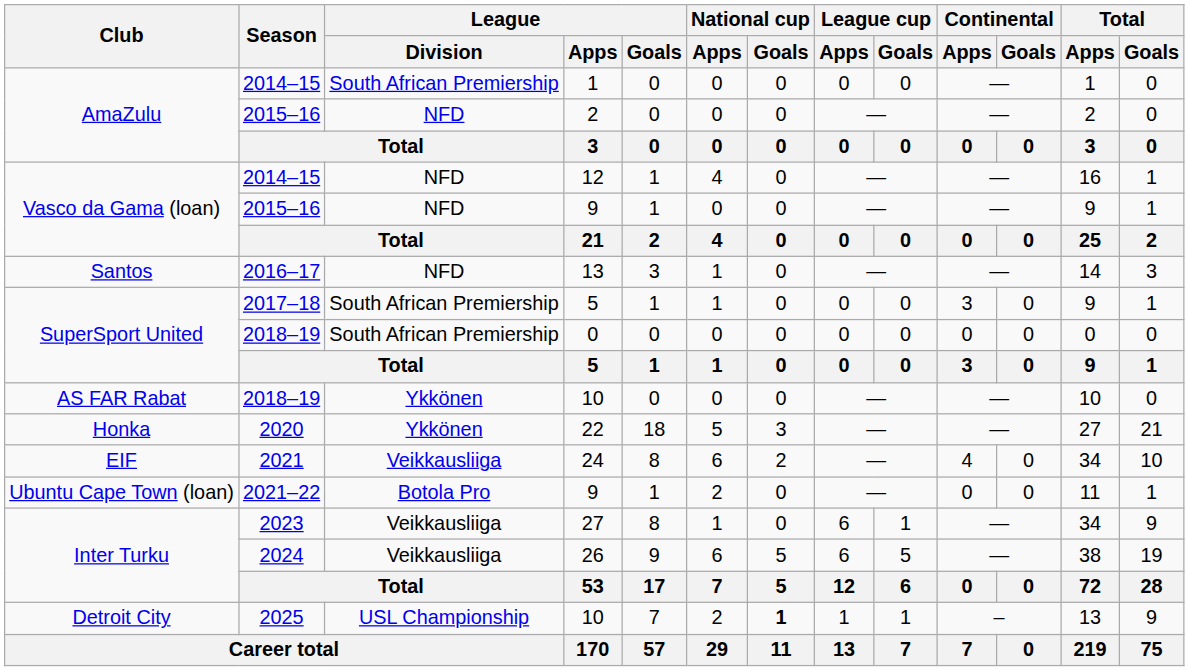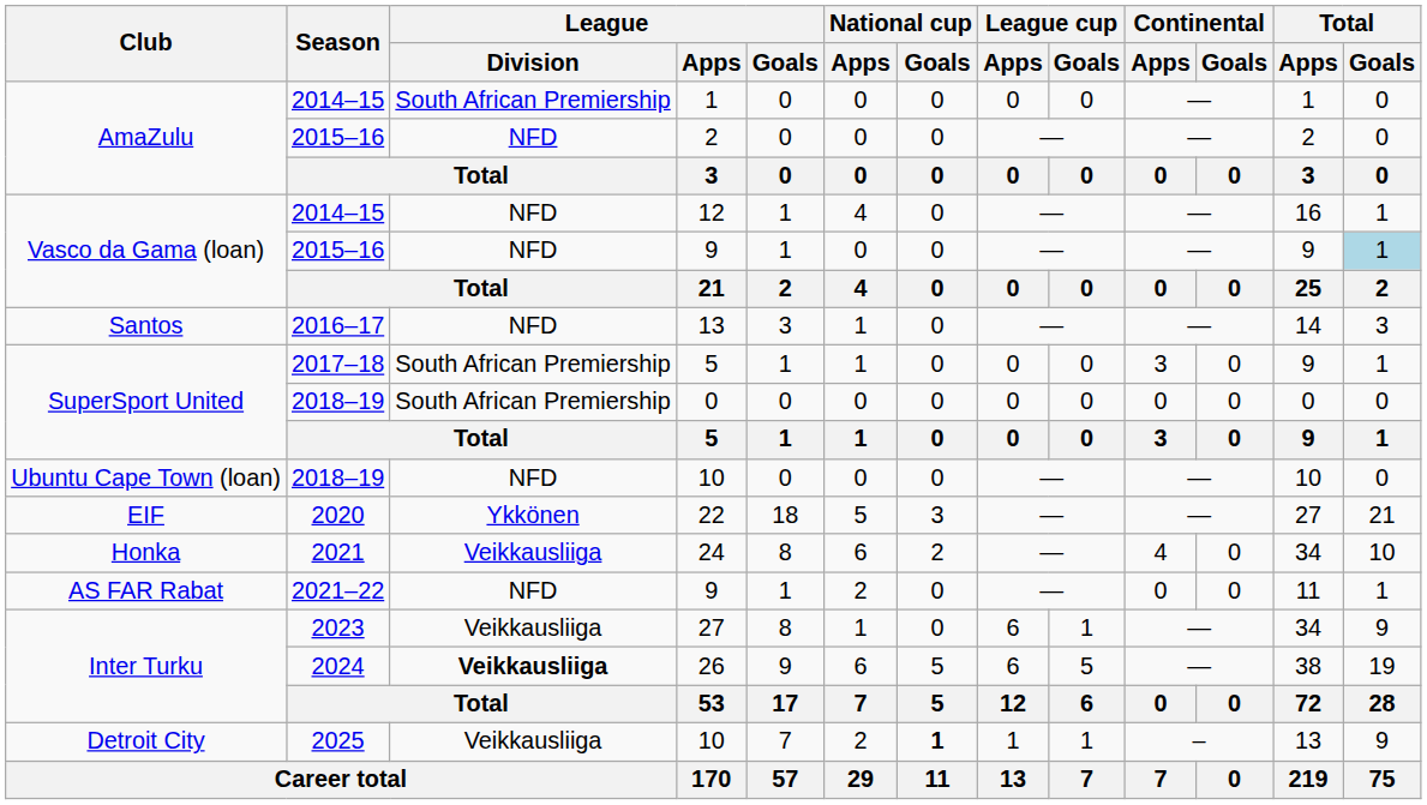2015–16 / 9 | Total / Goals: no background -> lightblue background
2018–19 / 10 | Club: AS FAR Rabat -> Ubuntu Cape Town (loan)
2018–19 / 10 | League / Division: Ykkönen -> NFD
22 | Club: Honka -> EIF
24 | Club: EIF -> Honka
2021–22 / 9 | Club: Ubuntu Cape Town (loan) -> AS FAR Rabat
2021–22 / 9 | League / Division: Botola Pro -> NFD
26 | League / Division: normal -> bold
2025 / 10 | League / Division: USL Championship -> Veikkausliiga
